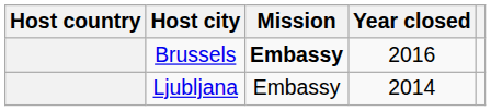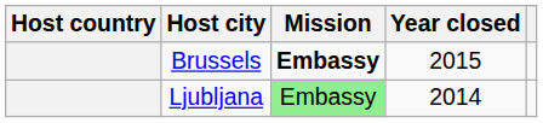Brussels | Year closed: 2016 -> 2015
Ljubljana | Mission: no background -> lightgreen background
